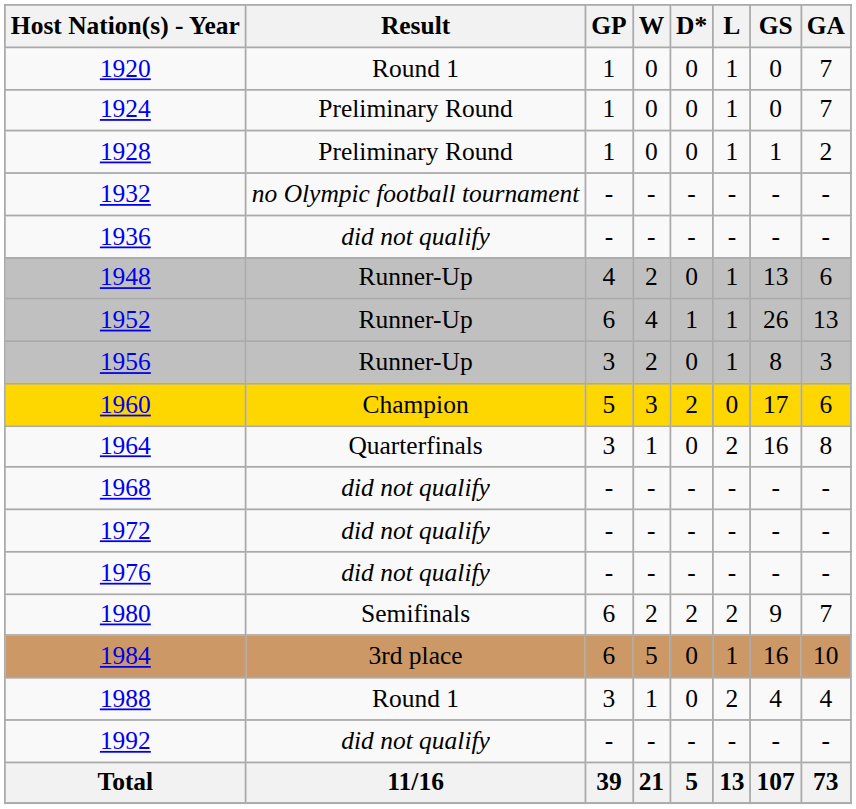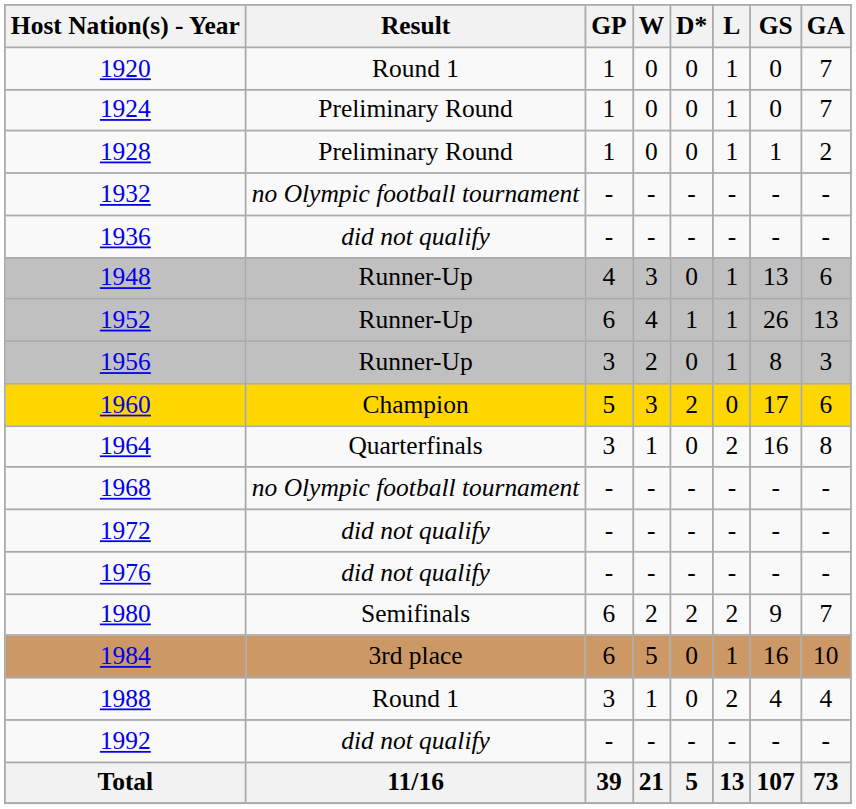1948 | W: 2 -> 3
1968 | Result: did not qualify -> no Olympic football tournament
